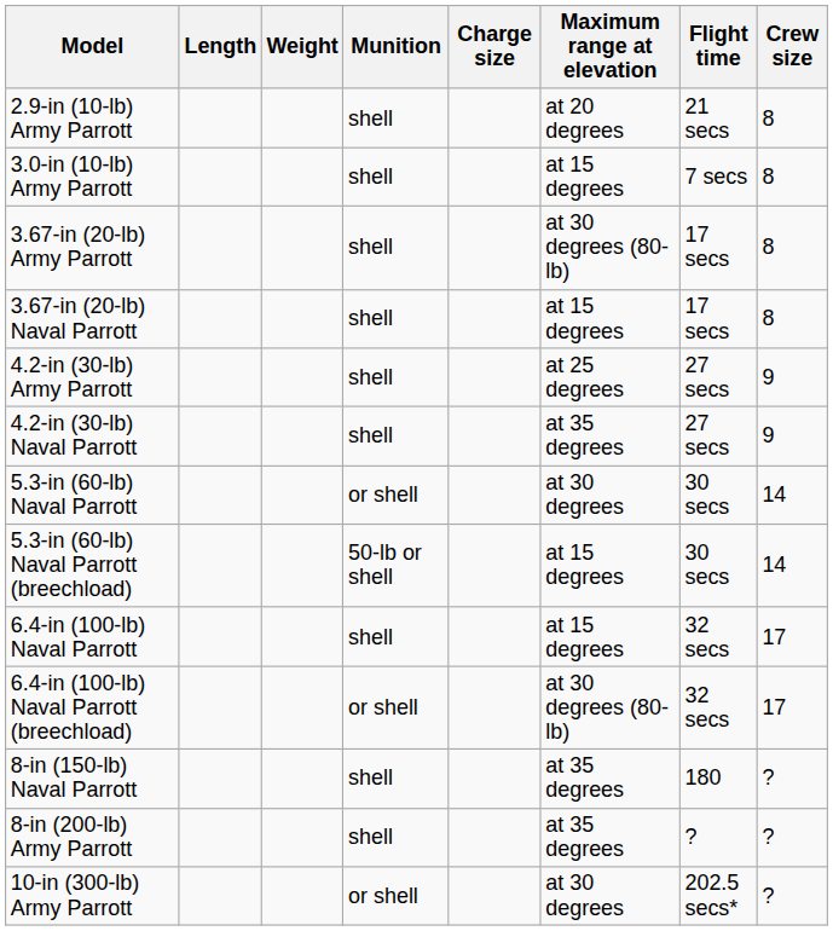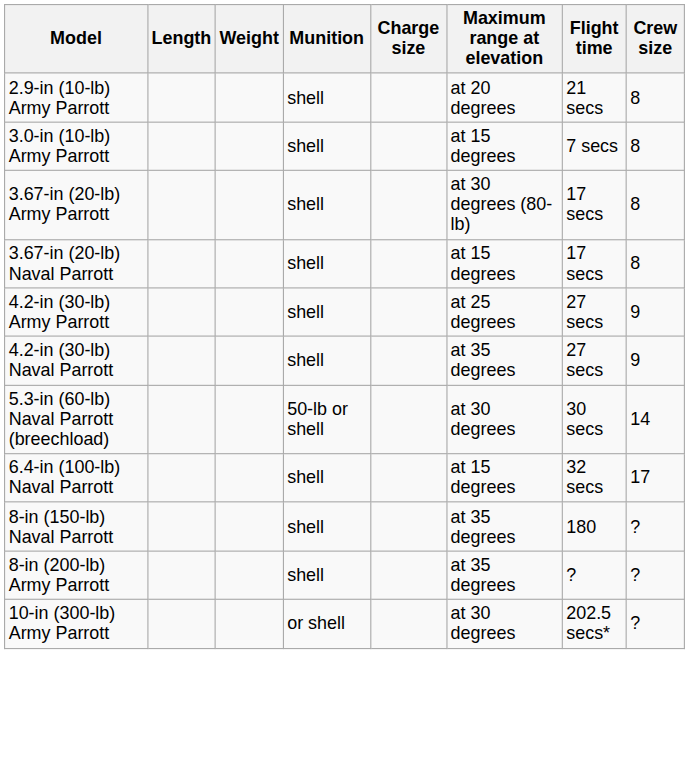- row: 5.3-in (60-lb) Naval Parrott | or shell | at 30 degrees | 30 secs | 14
5.3-in (60-lb) Naval Parrott (breechload) | Maximum range at elevation: at 15 degrees -> at 30 degrees
- row: 6.4-in (100-lb) Naval Parrott (breechload) | or shell | at 30 degrees (80-lb) | 32 secs | 17
